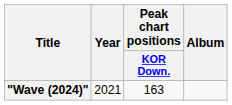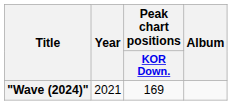"Wave (2024)" | Peak chart positions / KOR Down.: 163 -> 169
